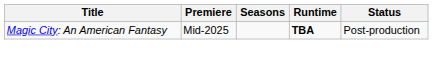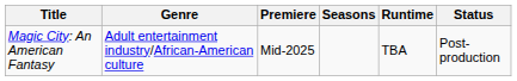+ column: Genre | Adult entertainment industry/African-American culture
Magic City: An American Fantasy | Runtime: bold -> normal
